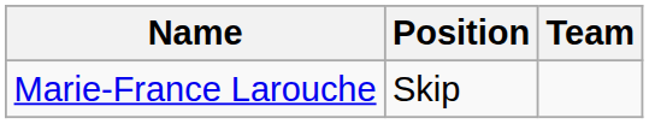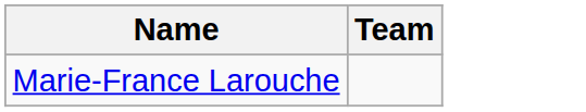- column: Position | Skip
